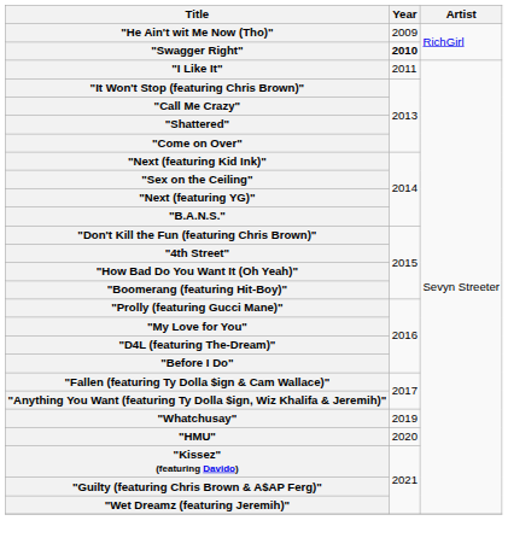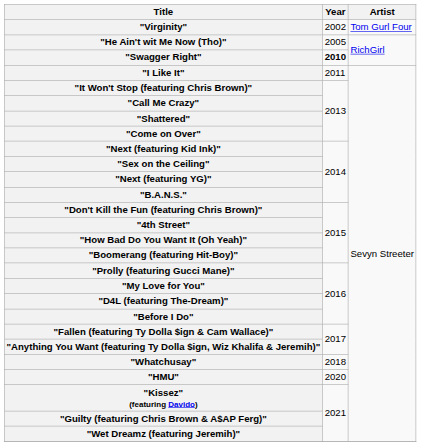+ row: "Virginity" | 2002 | Tom Gurl Four
"He Ain't wit Me Now (Tho)" | Year: 2009 -> 2005
"Whatchusay" | Year: 2019 -> 2018
